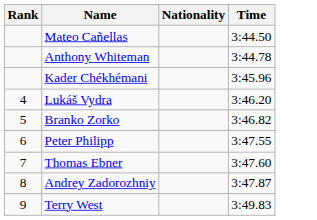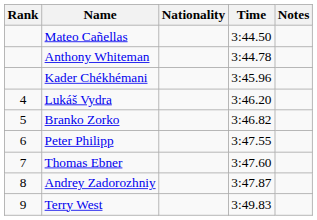+ column: Notes
